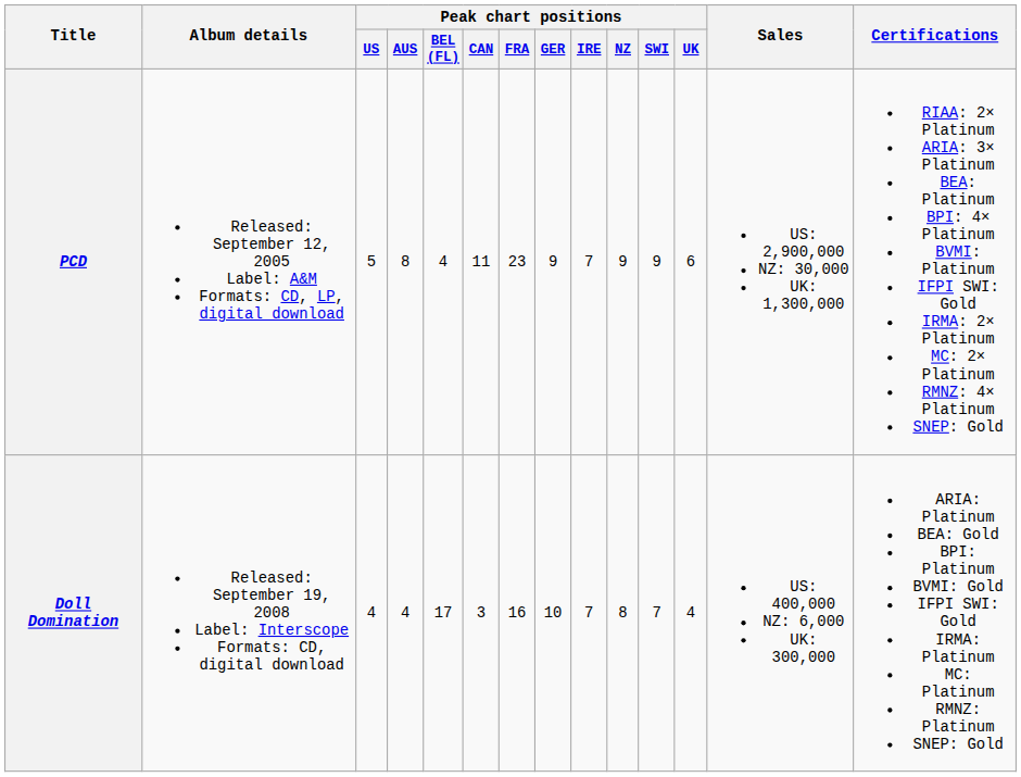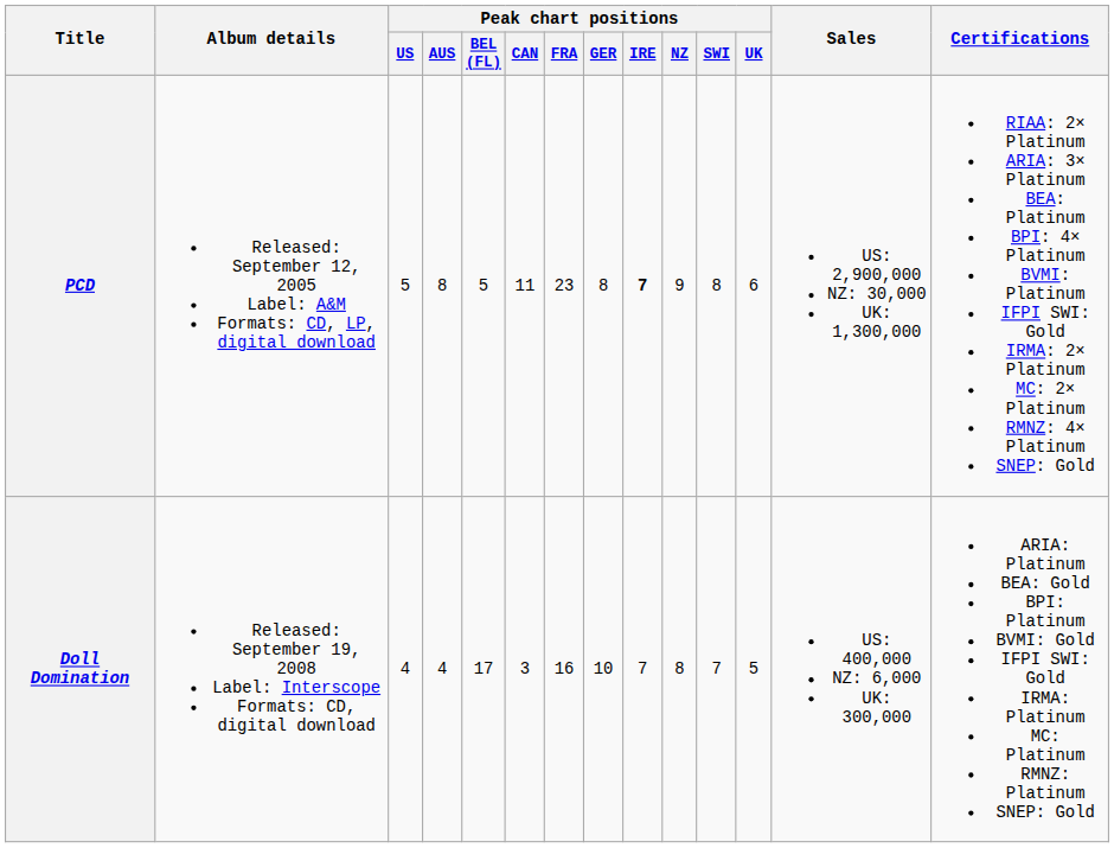PCD | Peak chart positions / BEL (FL): 4 -> 5
PCD | Peak chart positions / GER: 9 -> 8
PCD | Peak chart positions / IRE: normal -> bold
PCD | Peak chart positions / SWI: 9 -> 8
Doll Domination | Peak chart positions / UK: 4 -> 5
